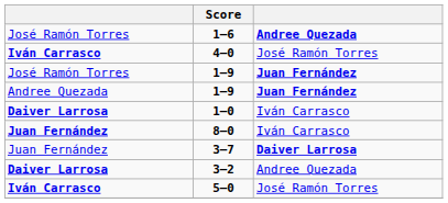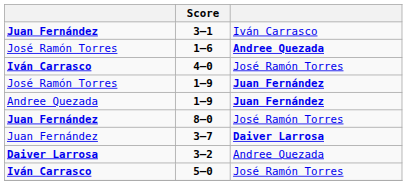+ row: Juan Fernández | 3–1 | Iván Carrasco
- row: Daiver Larrosa | 1–0 | Iván Carrasco
8–0 | column 3: Iván Carrasco -> José Ramón Torres
